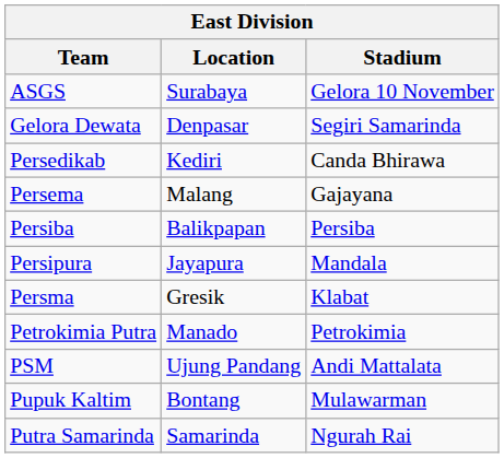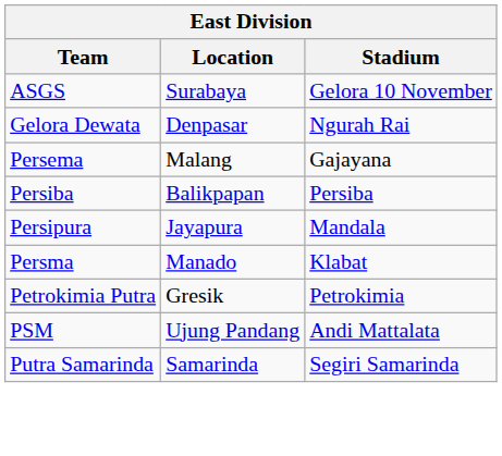Gelora Dewata | Stadium: Segiri Samarinda -> Ngurah Rai
- row: Persedikab | Kediri | Canda Bhirawa
Persma | Location: Gresik -> Manado
Petrokimia Putra | Location: Manado -> Gresik
- row: Pupuk Kaltim | Bontang | Mulawarman
Putra Samarinda | Stadium: Ngurah Rai -> Segiri Samarinda
